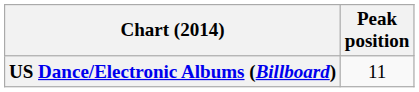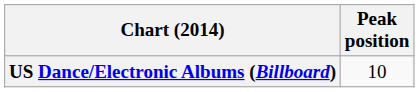US Dance/Electronic Albums (Billboard) | Peak position: 11 -> 10
